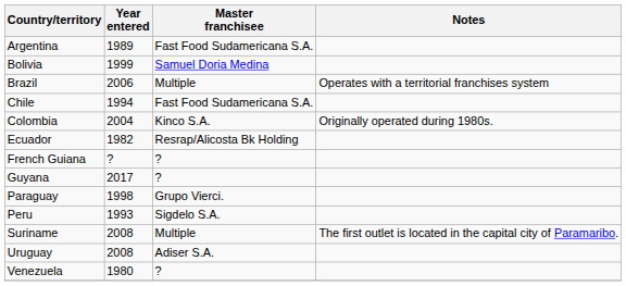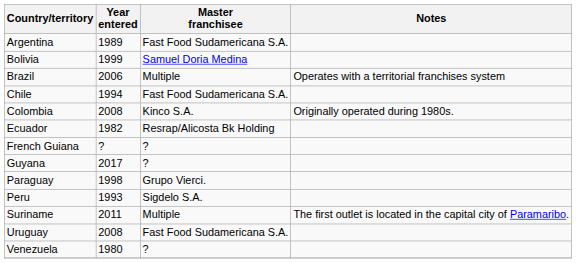Colombia | Year entered: 2004 -> 2008
Suriname | Year entered: 2008 -> 2011
Uruguay | Master franchisee: Adiser S.A. -> Fast Food Sudamericana S.A.
